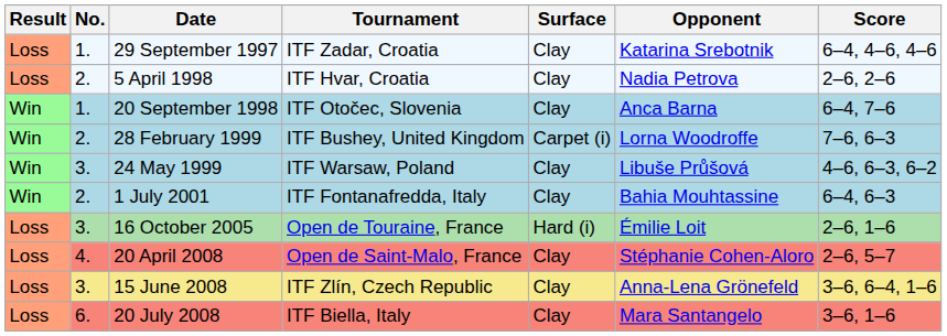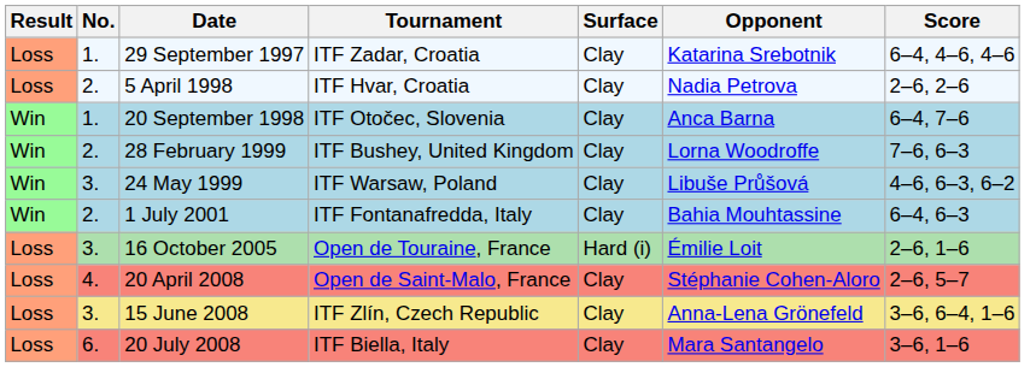28 February 1999 | Surface: Carpet (i) -> Clay
